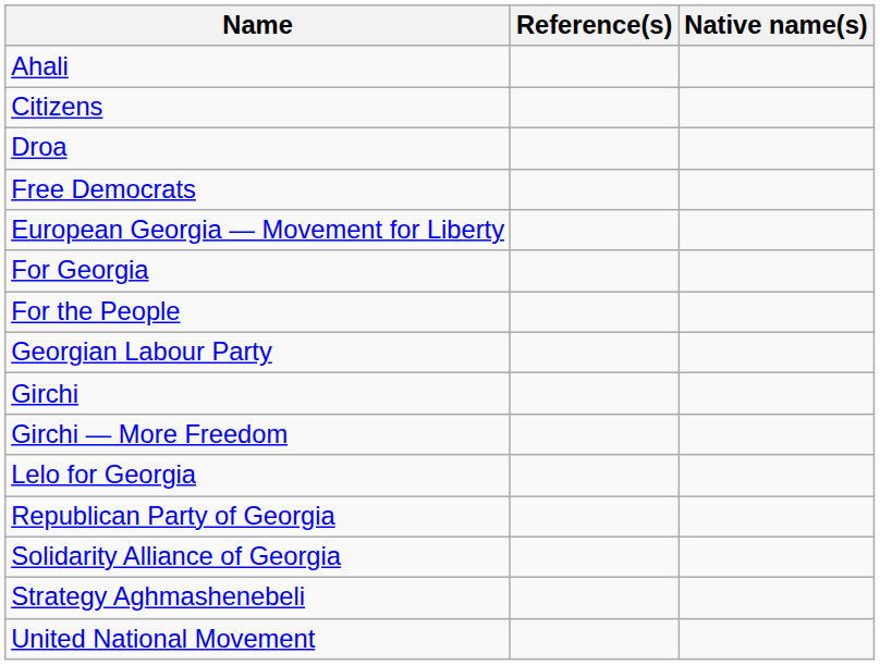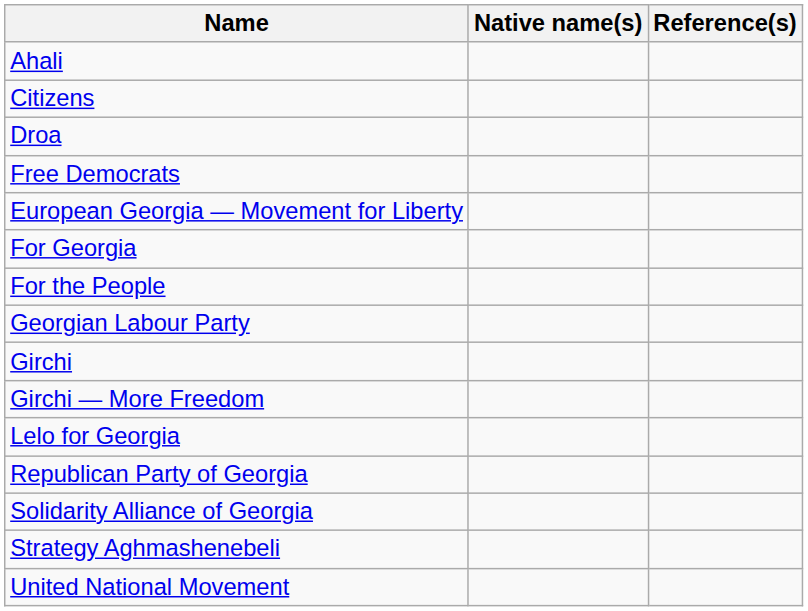columns swapped: Native name(s) <-> Reference(s)
